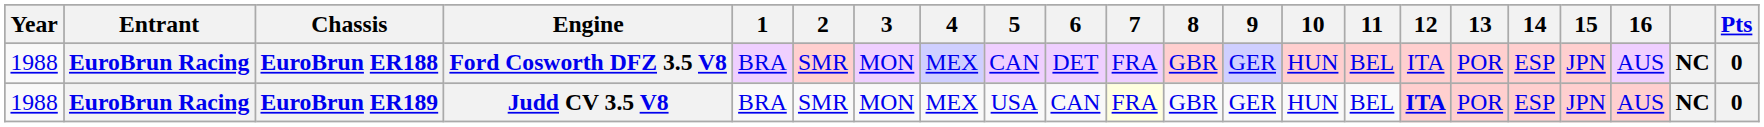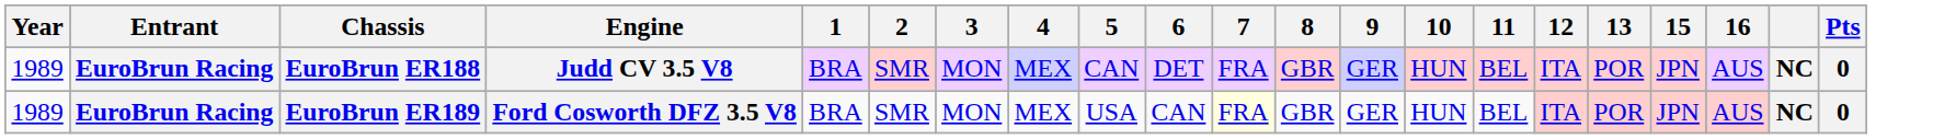- column: 14 | ESP | ESP
EuroBrun ER188 | Year: 1988 -> 1989
EuroBrun ER188 | Engine: Ford Cosworth DFZ 3.5 V8 -> Judd CV 3.5 V8
EuroBrun ER189 | Year: 1988 -> 1989
EuroBrun ER189 | Engine: Judd CV 3.5 V8 -> Ford Cosworth DFZ 3.5 V8
EuroBrun ER189 | 12: bold -> normal
